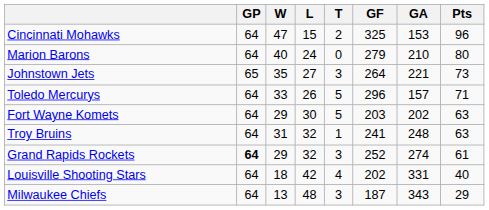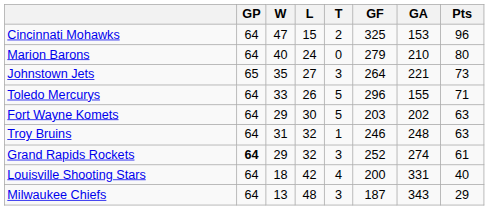Toledo Mercurys | GA: 157 -> 155
Troy Bruins | GF: 241 -> 246
Louisville Shooting Stars | GF: 202 -> 200
